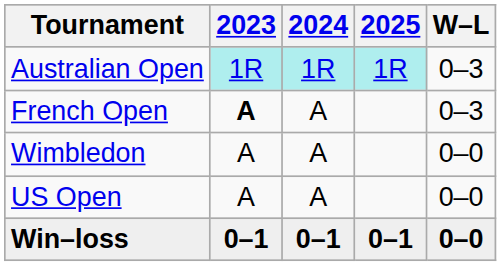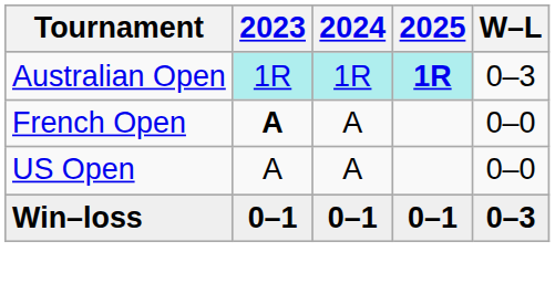Australian Open | 2025: normal -> bold
French Open | W–L: 0–3 -> 0–0
- row: Wimbledon | A | A | 0–0
Win–loss | W–L: 0–0 -> 0–3
